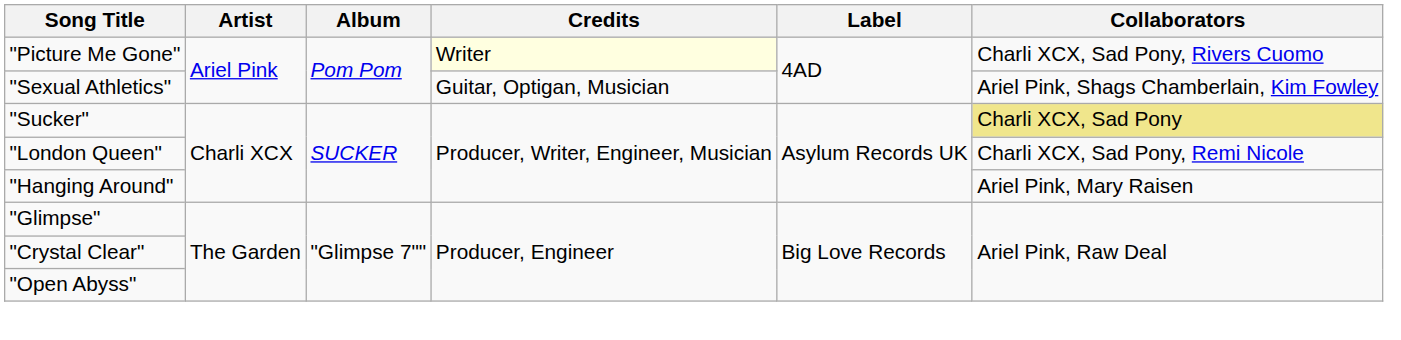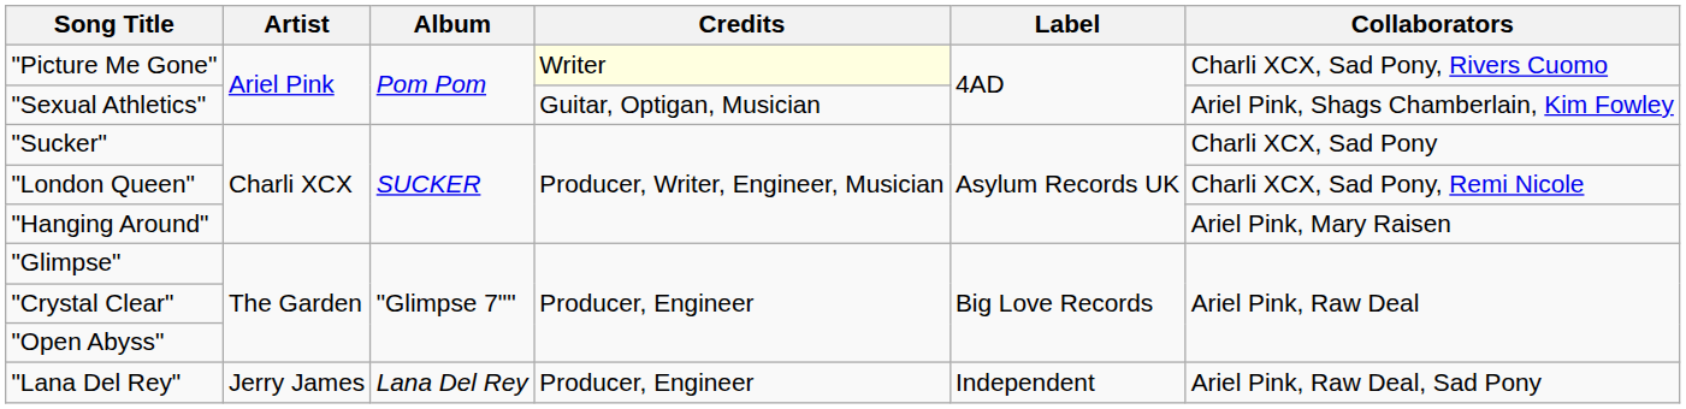"Sucker" | Collaborators: khaki background -> no background
+ row: "Lana Del Rey" | Jerry James | Lana Del Rey | Producer, Engineer | Independent | Ariel Pink, Raw Deal, Sad Pony
